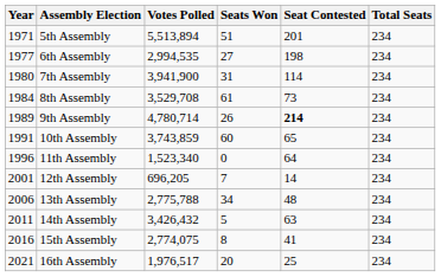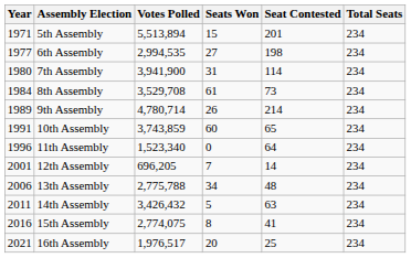5th Assembly | Seats Won: 51 -> 15
9th Assembly | Seat Contested: bold -> normal
